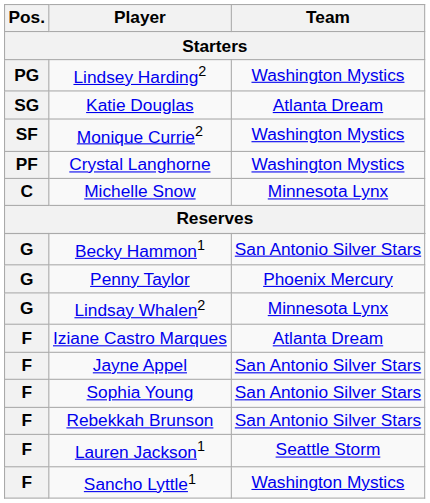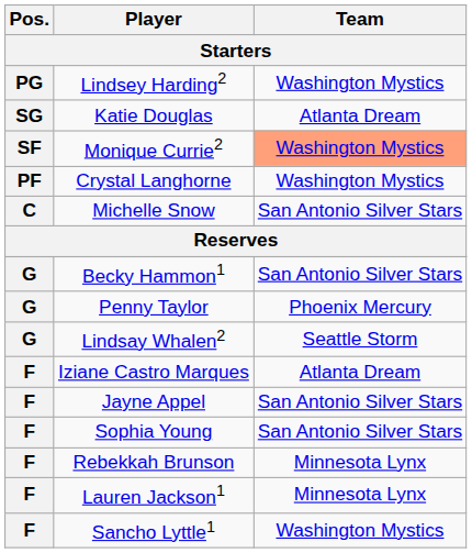Monique Currie2 | Team: no background -> lightsalmon background
Michelle Snow | Team: Minnesota Lynx -> San Antonio Silver Stars
Lindsay Whalen2 | Team: Minnesota Lynx -> Seattle Storm
Rebekkah Brunson | Team: San Antonio Silver Stars -> Minnesota Lynx
Lauren Jackson1 | Team: Seattle Storm -> Minnesota Lynx
